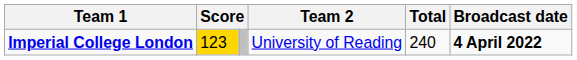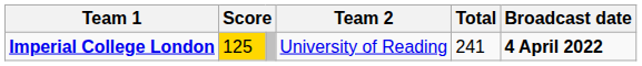Imperial College London | column 2: 123 -> 125
Imperial College London | Total: 240 -> 241
